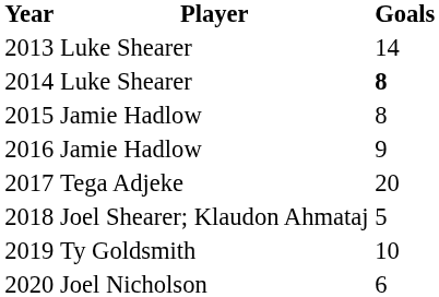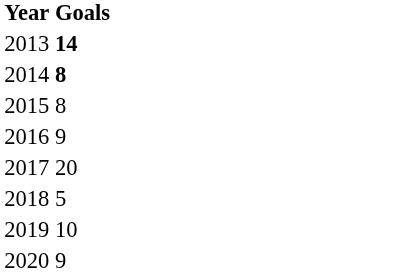- column: Player | Luke Shearer | Luke Shearer | Jamie Hadlow | Jamie Hadlow | Tega Adjeke | Joel Shearer; Klaudon Ahmataj | Ty Goldsmith | Joel Nicholson
2013 | Goals: normal -> bold
2020 | Goals: 6 -> 9
